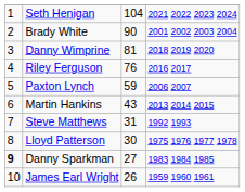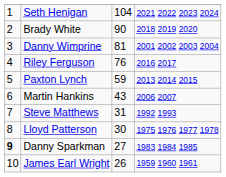Brady White | column 4: 2001 2002 2003 2004 -> 2018 2019 2020
Danny Wimprine | column 4: 2018 2019 2020 -> 2001 2002 2003 2004
Paxton Lynch | column 4: 2006 2007 -> 2013 2014 2015
Martin Hankins | column 4: 2013 2014 2015 -> 2006 2007
